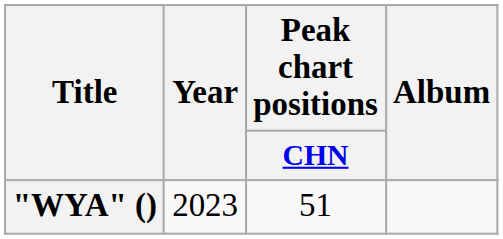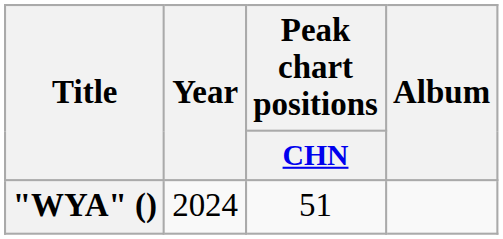"WYA" () | Year: 2023 -> 2024
